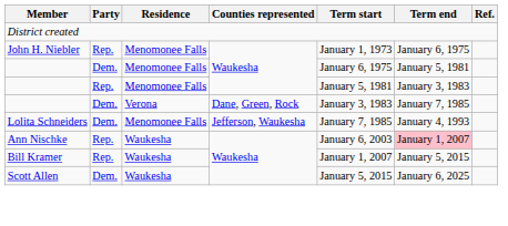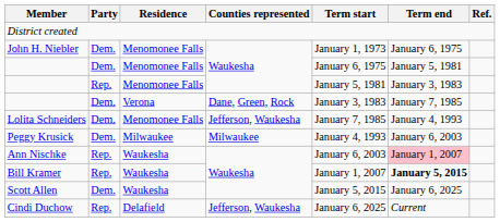John H. Niebler | Party: Rep. -> Dem.
+ row: Peggy Krusick | Dem. | Milwaukee | Milwaukee | January 4, 1993 | January 6, 2003
Bill Kramer | Term end: normal -> bold
+ row: Cindi Duchow | Rep. | Delafield | Jefferson, Waukesha | January 6, 2025 | Current
